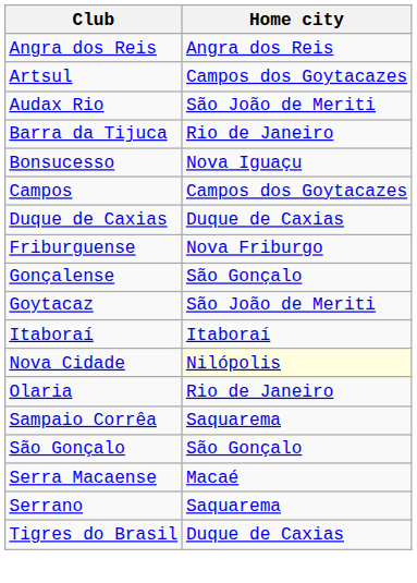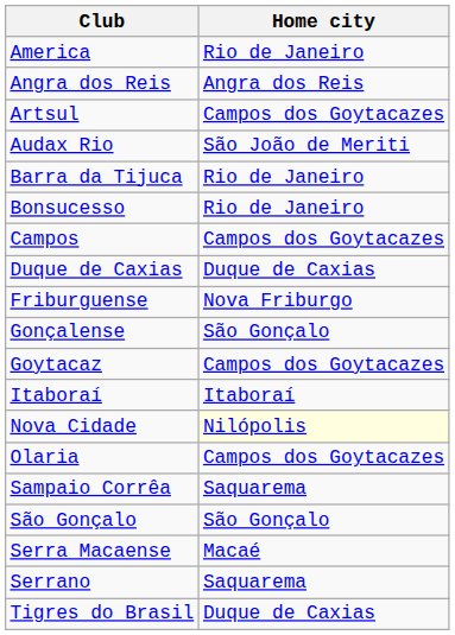+ row: America | Rio de Janeiro
Bonsucesso | Home city: Nova Iguaçu -> Rio de Janeiro
Goytacaz | Home city: São João de Meriti -> Campos dos Goytacazes
Olaria | Home city: Rio de Janeiro -> Campos dos Goytacazes
